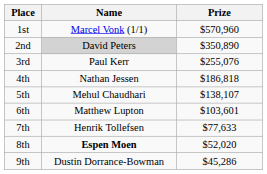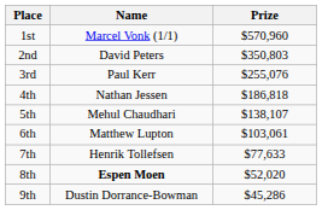2nd | Name: lightgrey background -> no background
2nd | Prize: $350,890 -> $350,803
6th | Prize: $103,601 -> $103,061
